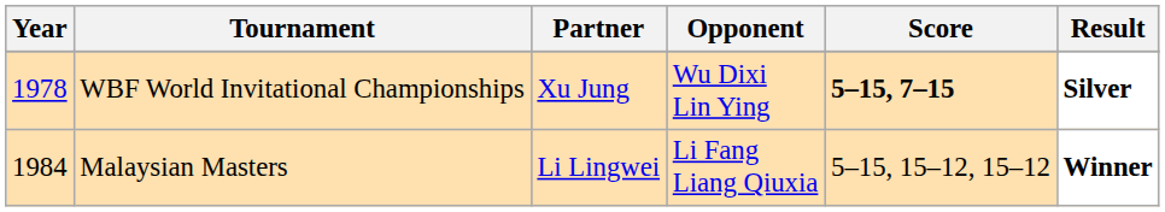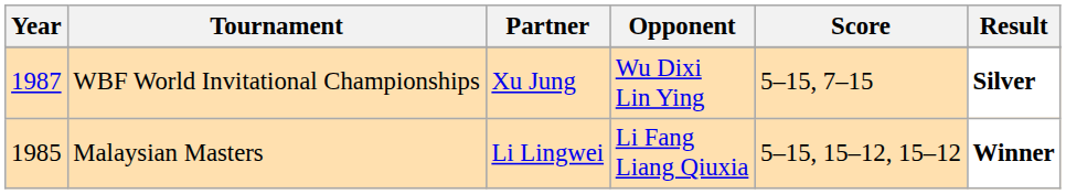WBF World Invitational Championships | Year: 1978 -> 1987
WBF World Invitational Championships | Score: bold -> normal
Malaysian Masters | Year: 1984 -> 1985
